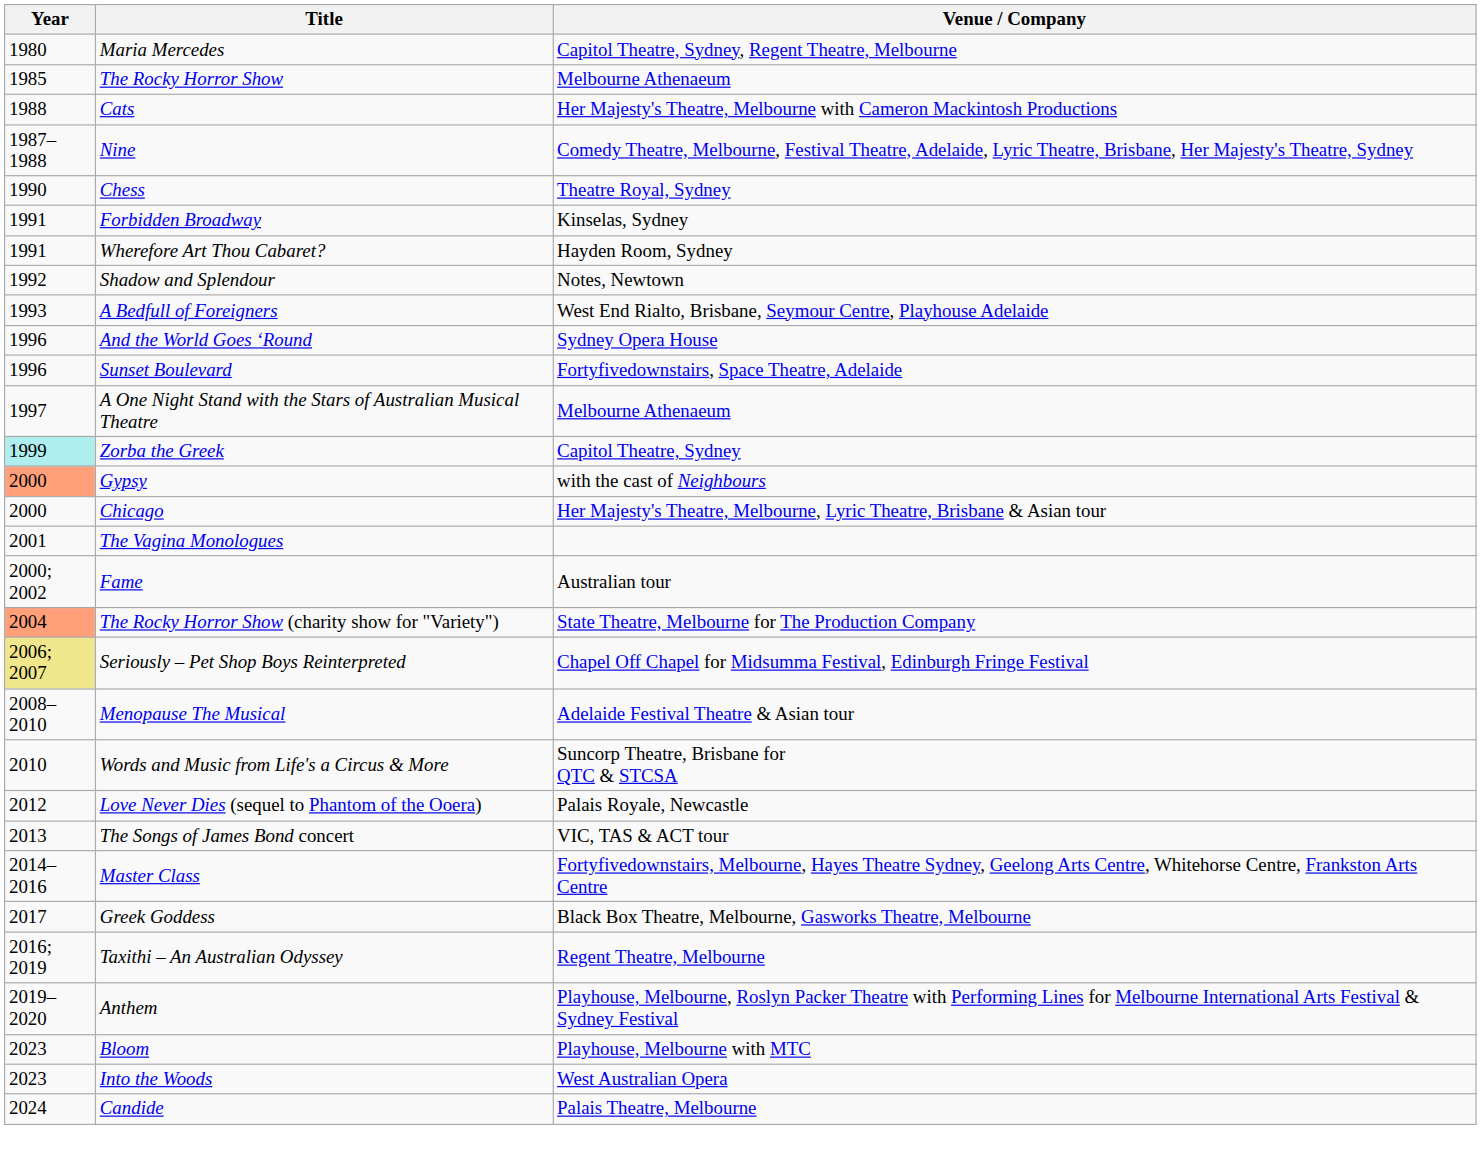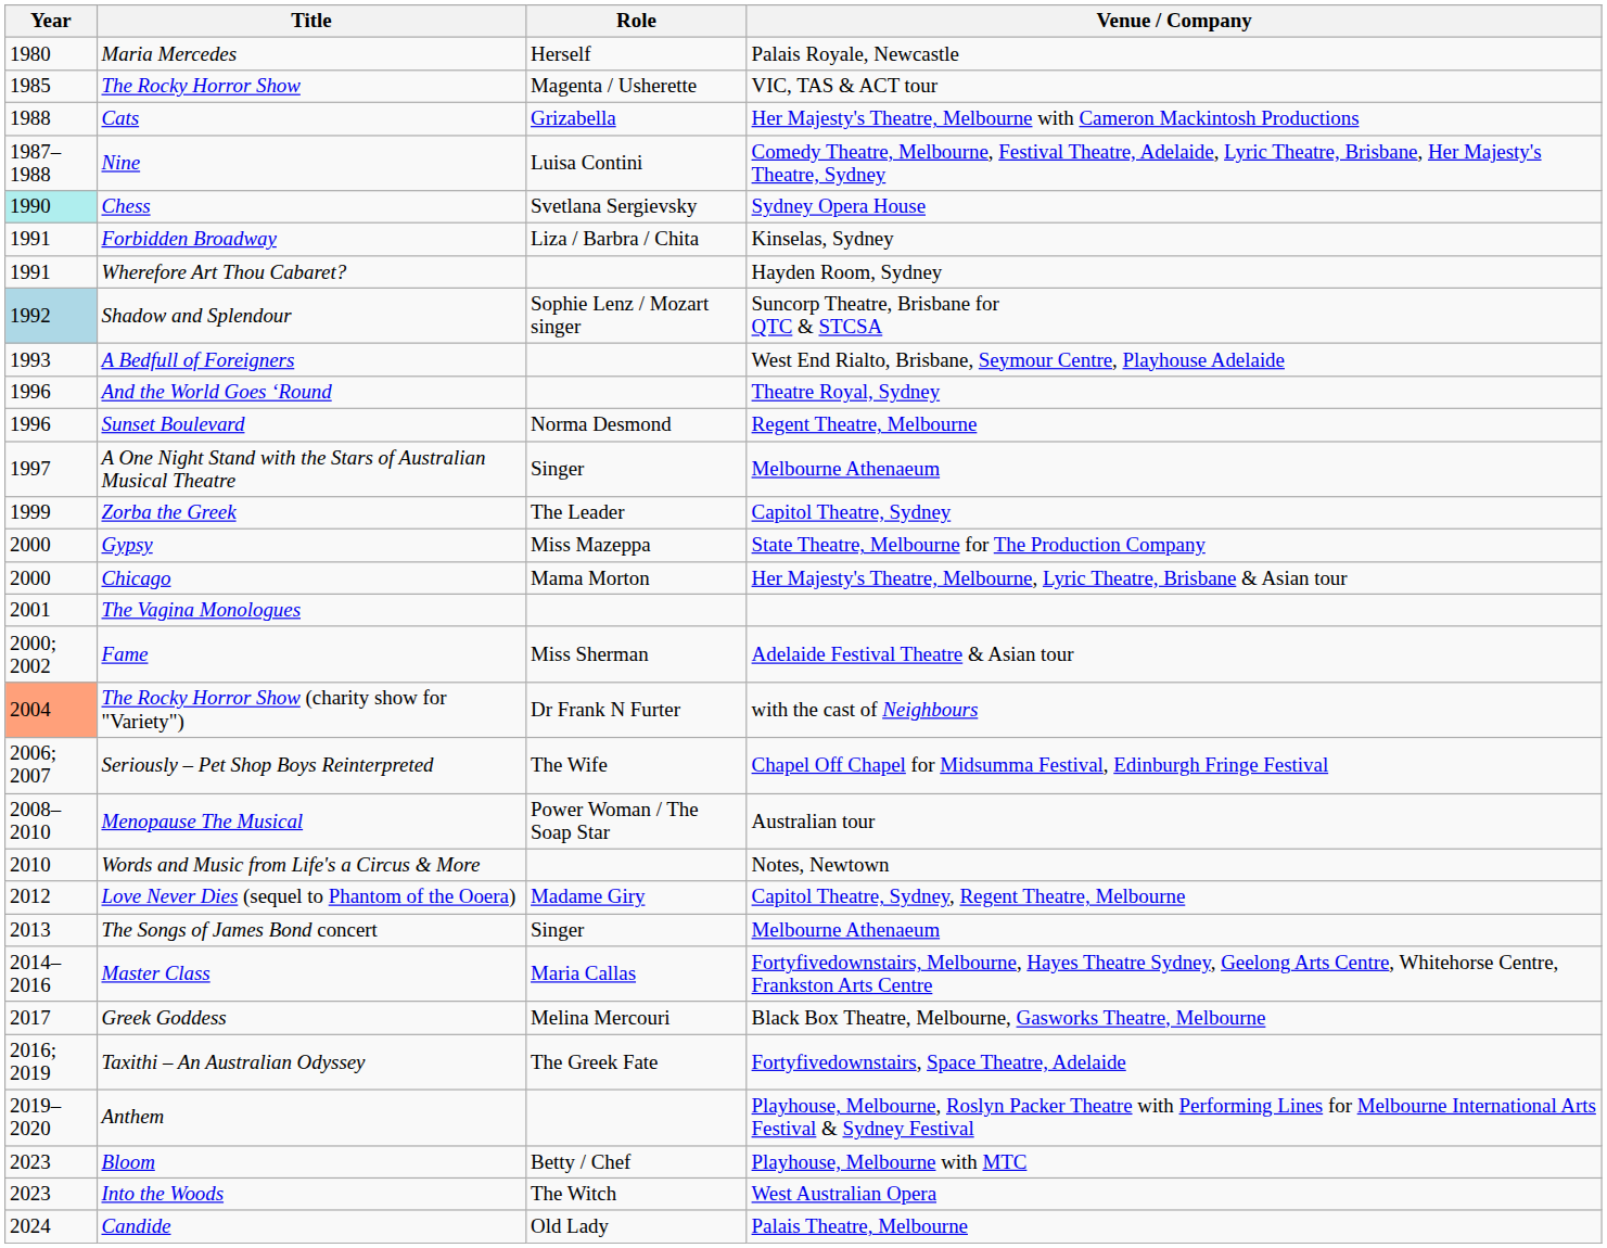+ column: Role | Herself | Magenta / Usherette | Grizabella | Luisa Contini | Svetlana Sergievsky | Liza / Barbra / Chita | Sophie Lenz / Mozart singer | Norma Desmond | Singer | The Leader | Miss Mazeppa | Mama Morton | Miss Sherman | Dr Frank N Furter | The Wife | Power Woman / The Soap Star | Madame Giry | Singer | Maria Callas | Melina Mercouri | The Greek Fate | Betty / Chef | The Witch | Old Lady
Maria Mercedes | Venue / Company: Capitol Theatre, Sydney, Regent Theatre, Melbourne -> Palais Royale, Newcastle
The Rocky Horror Show | Venue / Company: Melbourne Athenaeum -> VIC, TAS & ACT tour
Chess | Year: no background -> paleturquoise background
Chess | Venue / Company: Theatre Royal, Sydney -> Sydney Opera House
Shadow and Splendour | Year: no background -> lightblue background
Shadow and Splendour | Venue / Company: Notes, Newtown -> Suncorp Theatre, Brisbane for QTC & STCSA
And the World Goes ‘Round | Venue / Company: Sydney Opera House -> Theatre Royal, Sydney
Sunset Boulevard | Venue / Company: Fortyfivedownstairs, Space Theatre, Adelaide -> Regent Theatre, Melbourne
Zorba the Greek | Year: paleturquoise background -> no background
Gypsy | Year: lightsalmon background -> no background
Gypsy | Venue / Company: with the cast of Neighbours -> State Theatre, Melbourne for The Production Company
Fame | Venue / Company: Australian tour -> Adelaide Festival Theatre & Asian tour
The Rocky Horror Show (charity show for "Variety") | Venue / Company: State Theatre, Melbourne for The Production Company -> with the cast of Neighbours
Seriously – Pet Shop Boys Reinterpreted | Year: khaki background -> no background
Menopause The Musical | Venue / Company: Adelaide Festival Theatre & Asian tour -> Australian tour
Words and Music from Life's a Circus & More | Venue / Company: Suncorp Theatre, Brisbane for QTC & STCSA -> Notes, Newtown
Love Never Dies (sequel to Phantom of the Ooera) | Venue / Company: Palais Royale, Newcastle -> Capitol Theatre, Sydney, Regent Theatre, Melbourne
The Songs of James Bond concert | Venue / Company: VIC, TAS & ACT tour -> Melbourne Athenaeum
Taxithi – An Australian Odyssey | Venue / Company: Regent Theatre, Melbourne -> Fortyfivedownstairs, Space Theatre, Adelaide
